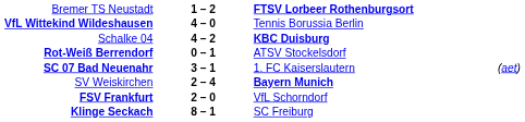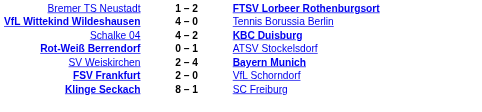- row: SC 07 Bad Neuenahr | 3 – 1 | 1. FC Kaiserslautern | (aet)
